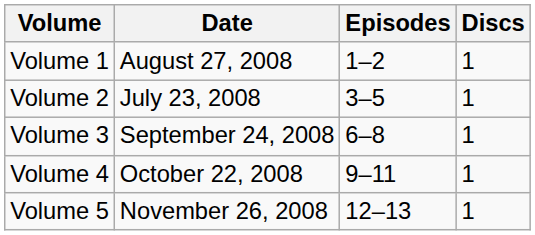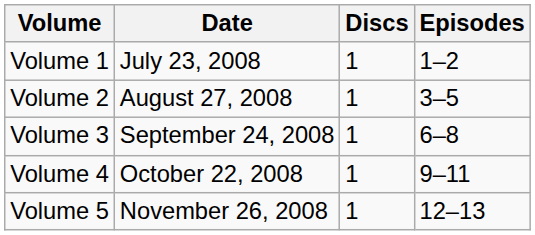columns swapped: Discs <-> Episodes
Volume 1 | Date: August 27, 2008 -> July 23, 2008
Volume 2 | Date: July 23, 2008 -> August 27, 2008
